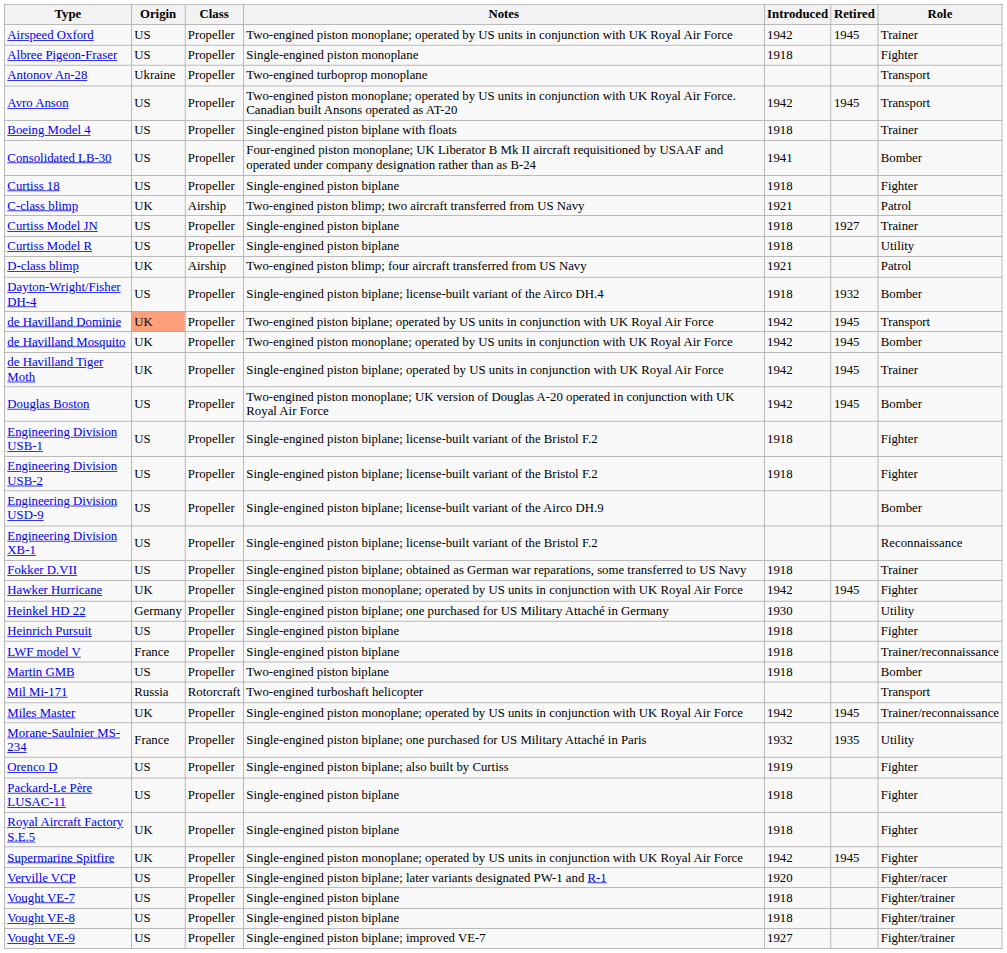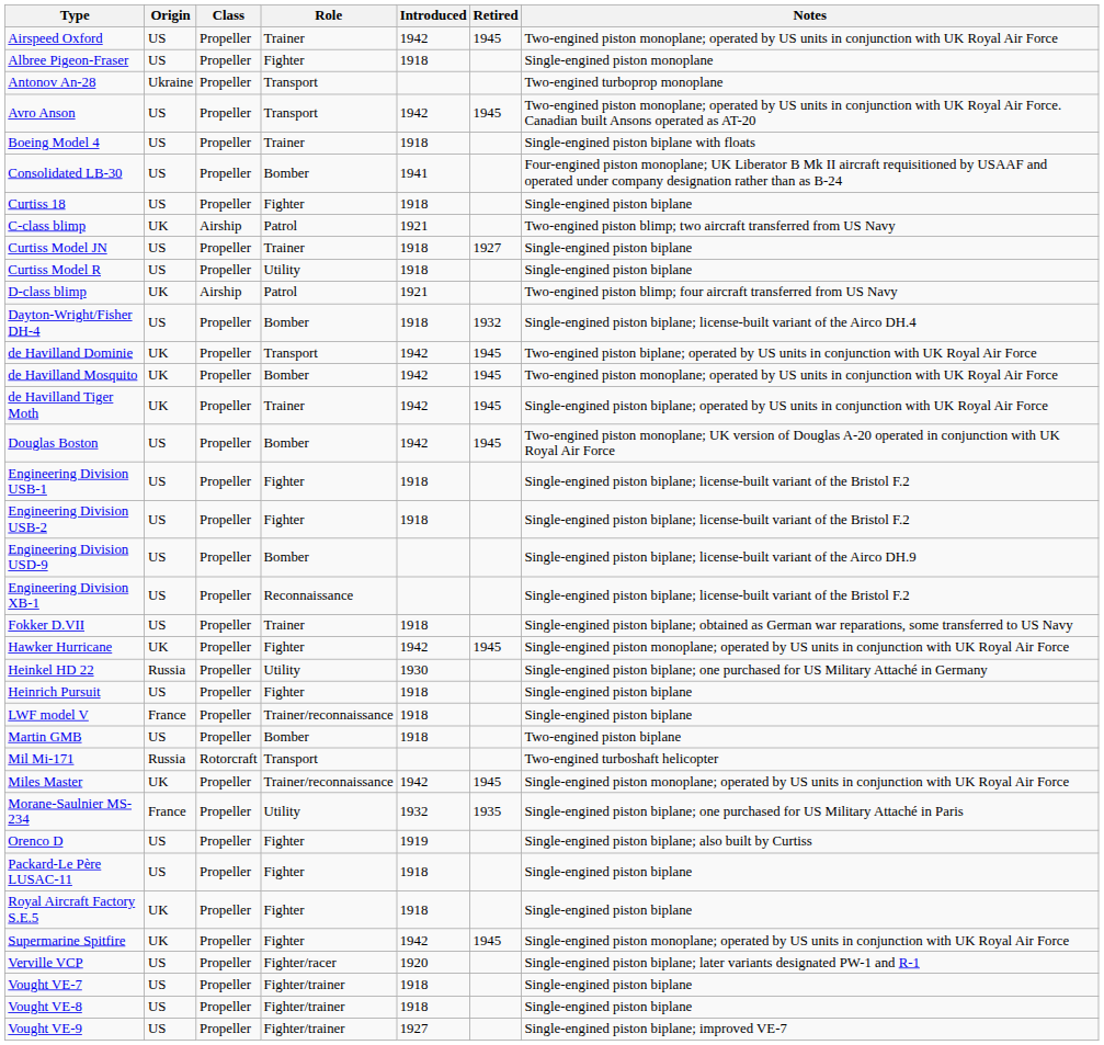columns swapped: Role <-> Notes
de Havilland Dominie | Origin: lightsalmon background -> no background
Heinkel HD 22 | Origin: Germany -> Russia
